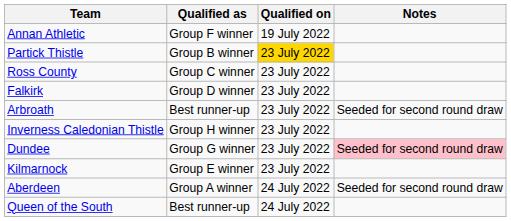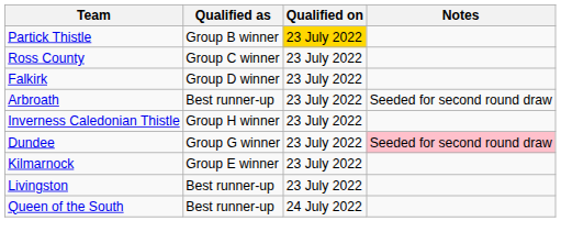- row: Annan Athletic | Group F winner | 19 July 2022
+ row: Livingston | Best runner-up | 23 July 2022
- row: Aberdeen | Group A winner | 24 July 2022 | Seeded for second round draw
